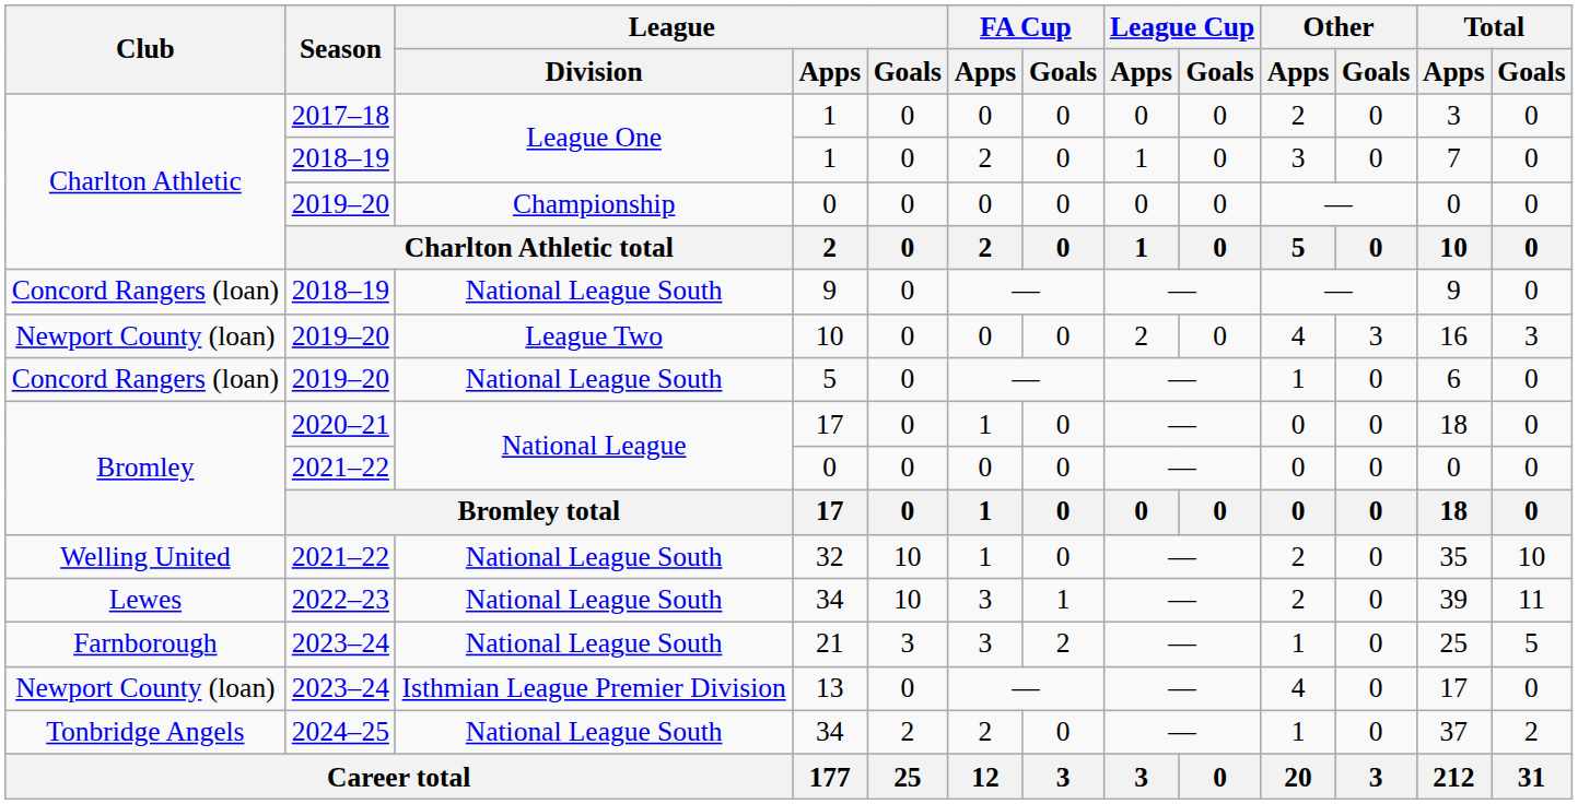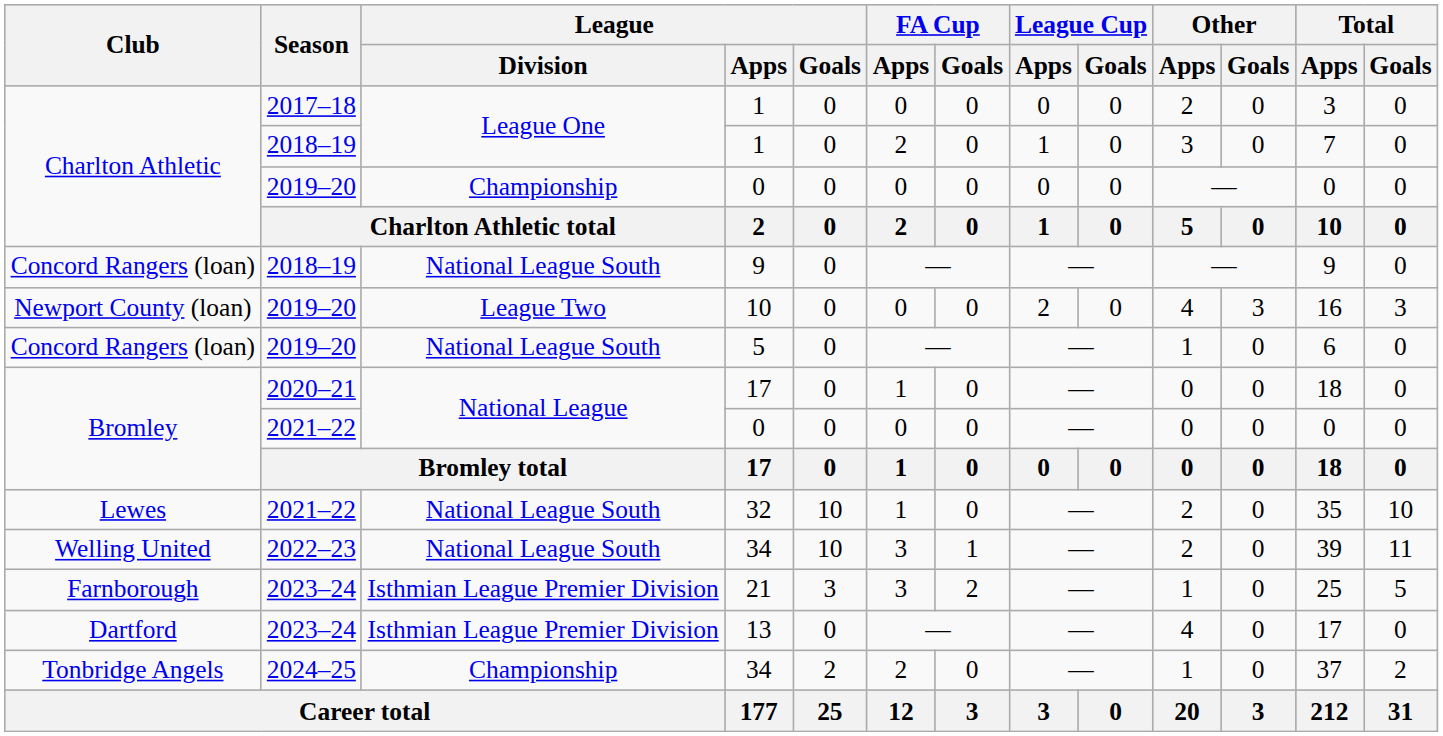32 | Club: Welling United -> Lewes
2022–23 / 34 | Club: Lewes -> Welling United
21 | League / Division: National League South -> Isthmian League Premier Division
13 | Club: Newport County (loan) -> Dartford
2024–25 / 34 | League / Division: National League South -> Championship
